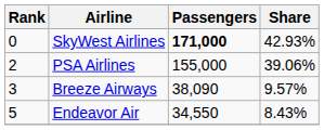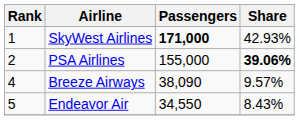SkyWest Airlines | Rank: 0 -> 1
PSA Airlines | Share: normal -> bold
Breeze Airways | Rank: 3 -> 4
